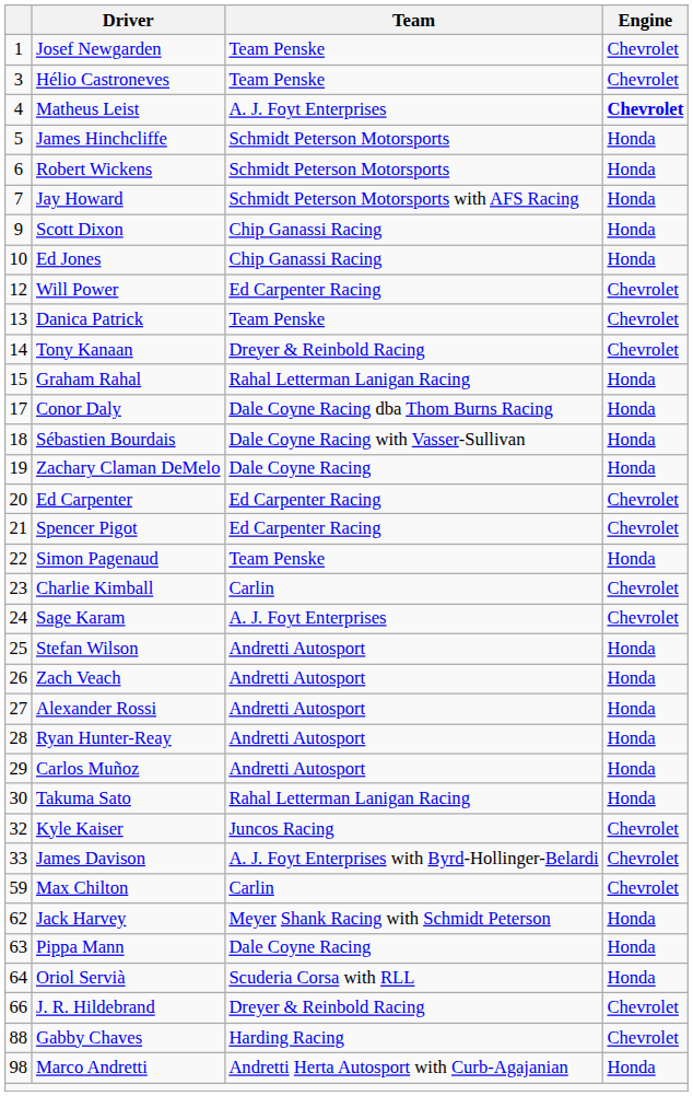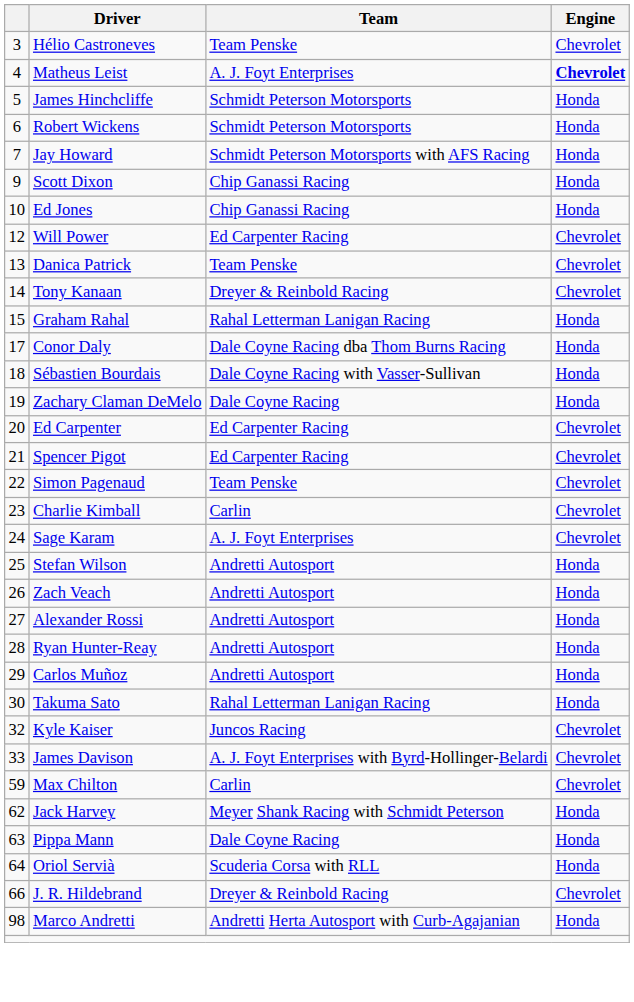- row: 1 | Josef Newgarden | Team Penske | Chevrolet
Simon Pagenaud | Engine: Honda -> Chevrolet
- row: 88 | Gabby Chaves | Harding Racing | Chevrolet
